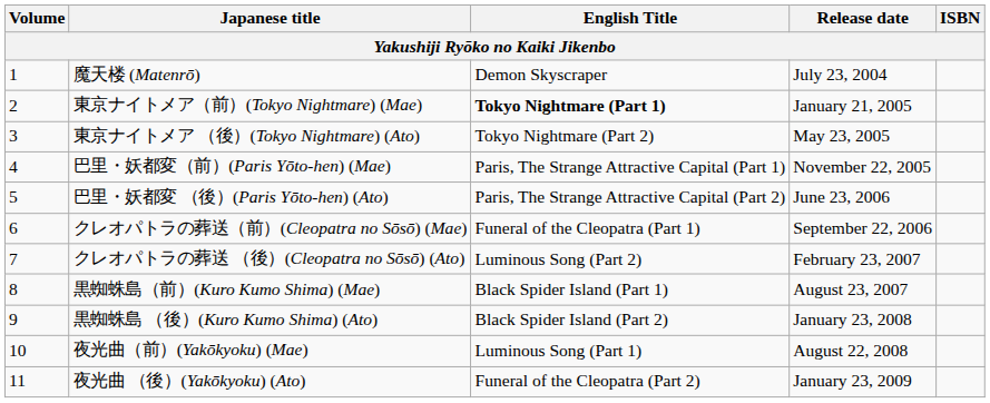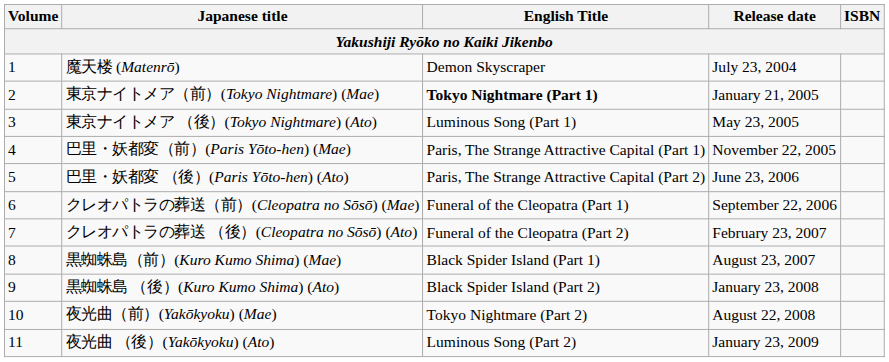東京ナイトメア （後）(Tokyo Nightmare) (Ato) | English Title: Tokyo Nightmare (Part 2) -> Luminous Song (Part 1)
クレオパトラの葬送 （後）(Cleopatra no Sōsō) (Ato) | English Title: Luminous Song (Part 2) -> Funeral of the Cleopatra (Part 2)
夜光曲（前）(Yakōkyoku) (Mae) | English Title: Luminous Song (Part 1) -> Tokyo Nightmare (Part 2)
夜光曲 （後）(Yakōkyoku) (Ato) | English Title: Funeral of the Cleopatra (Part 2) -> Luminous Song (Part 2)
